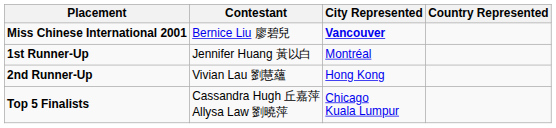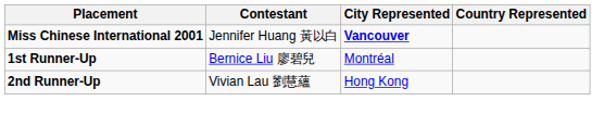Miss Chinese International 2001 | Contestant: Bernice Liu 廖碧兒 -> Jennifer Huang 黃以白
1st Runner-Up | Contestant: Jennifer Huang 黃以白 -> Bernice Liu 廖碧兒
- row: Top 5 Finalists | Cassandra Hugh 丘嘉萍 Allysa Law 劉曉萍 | Chicago Kuala Lumpur
